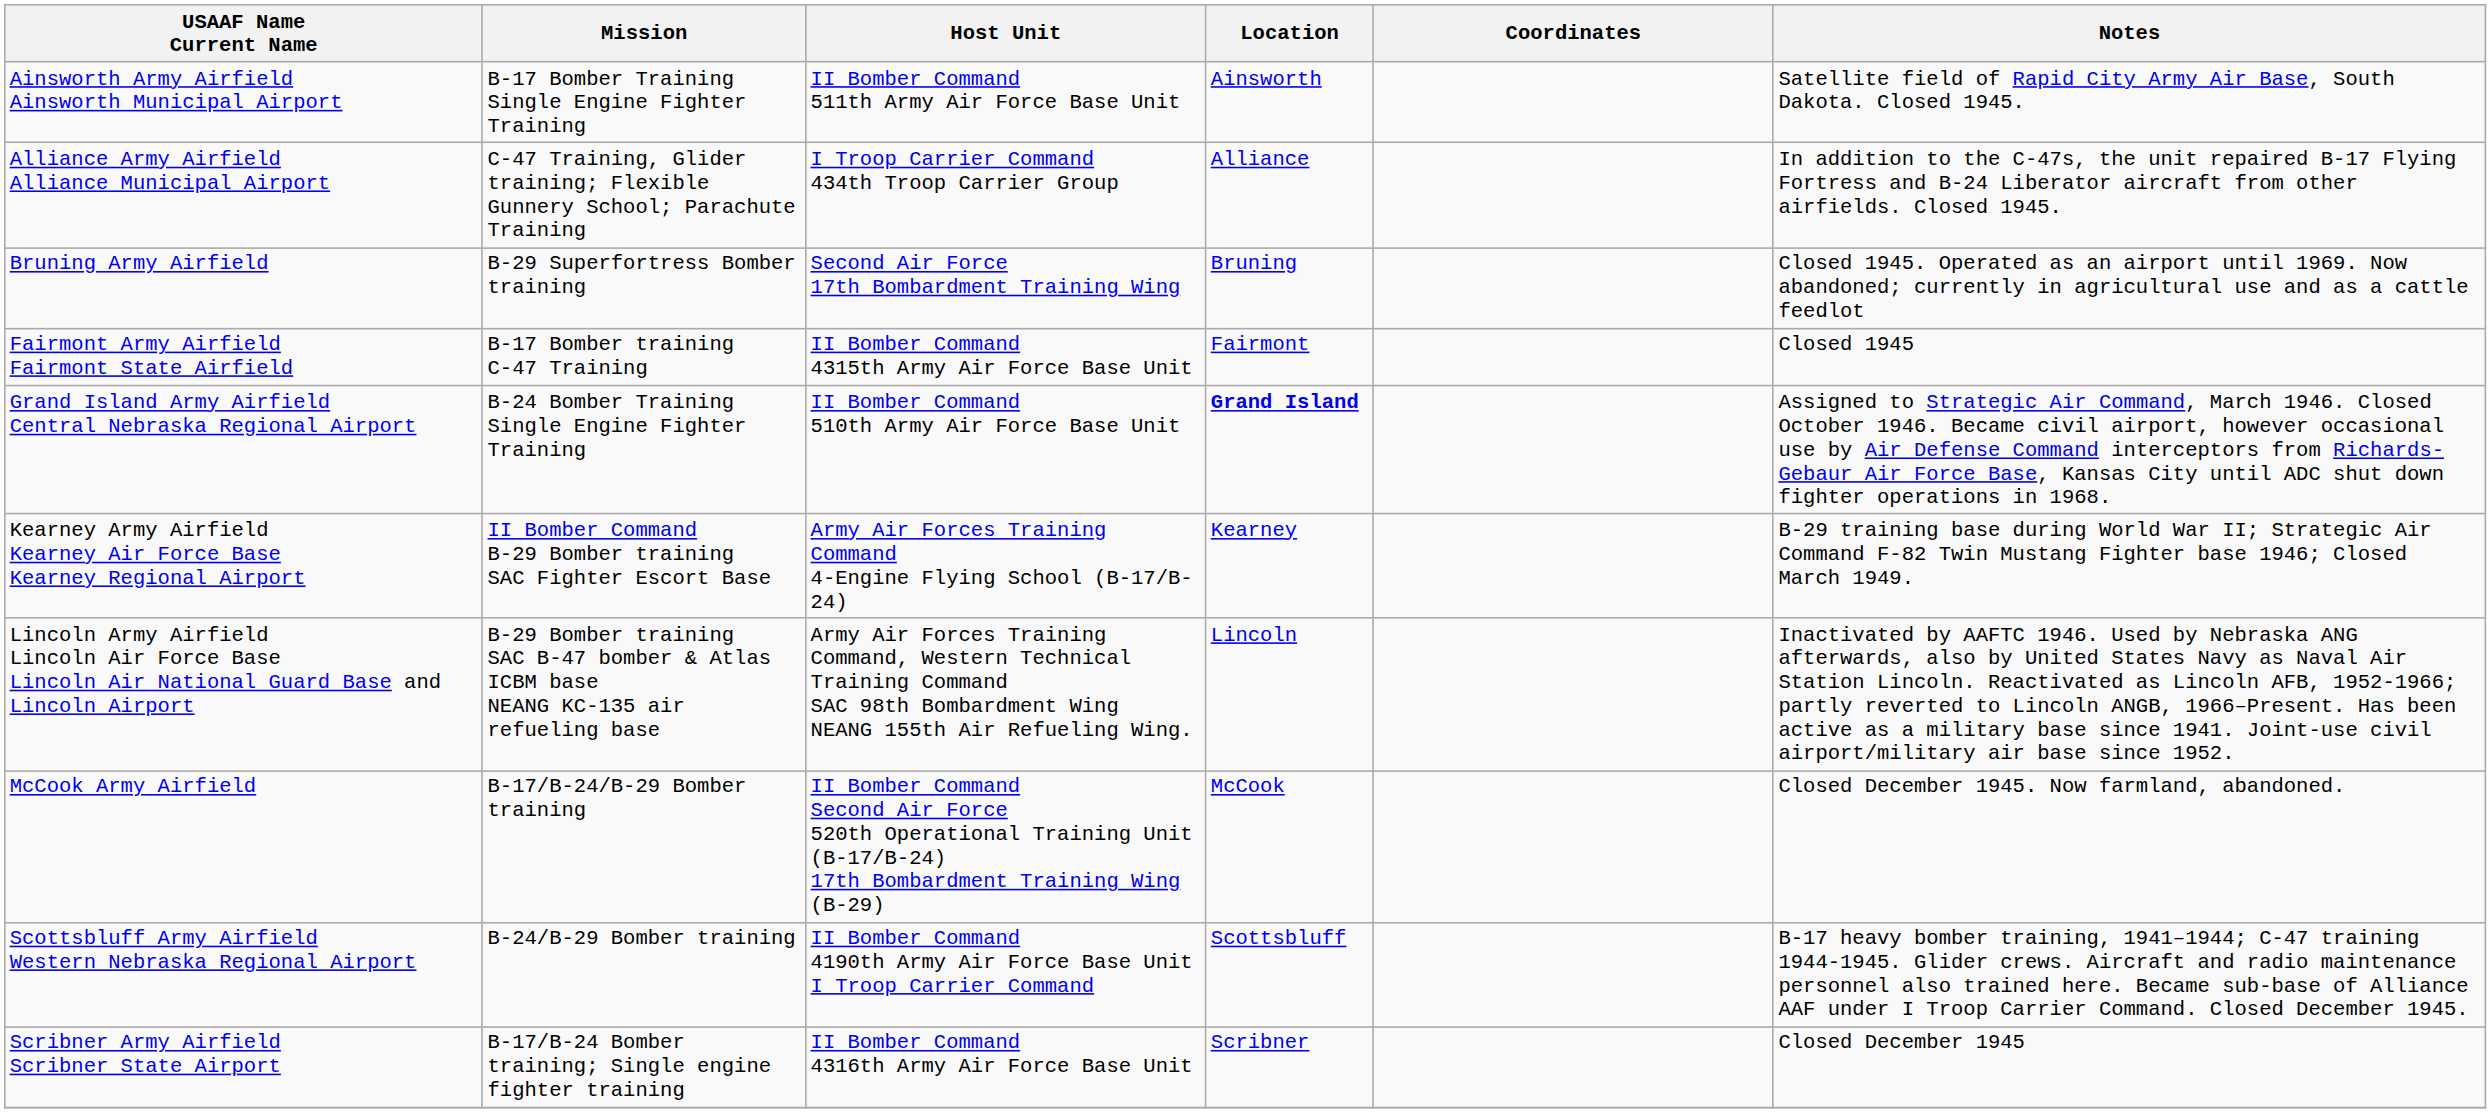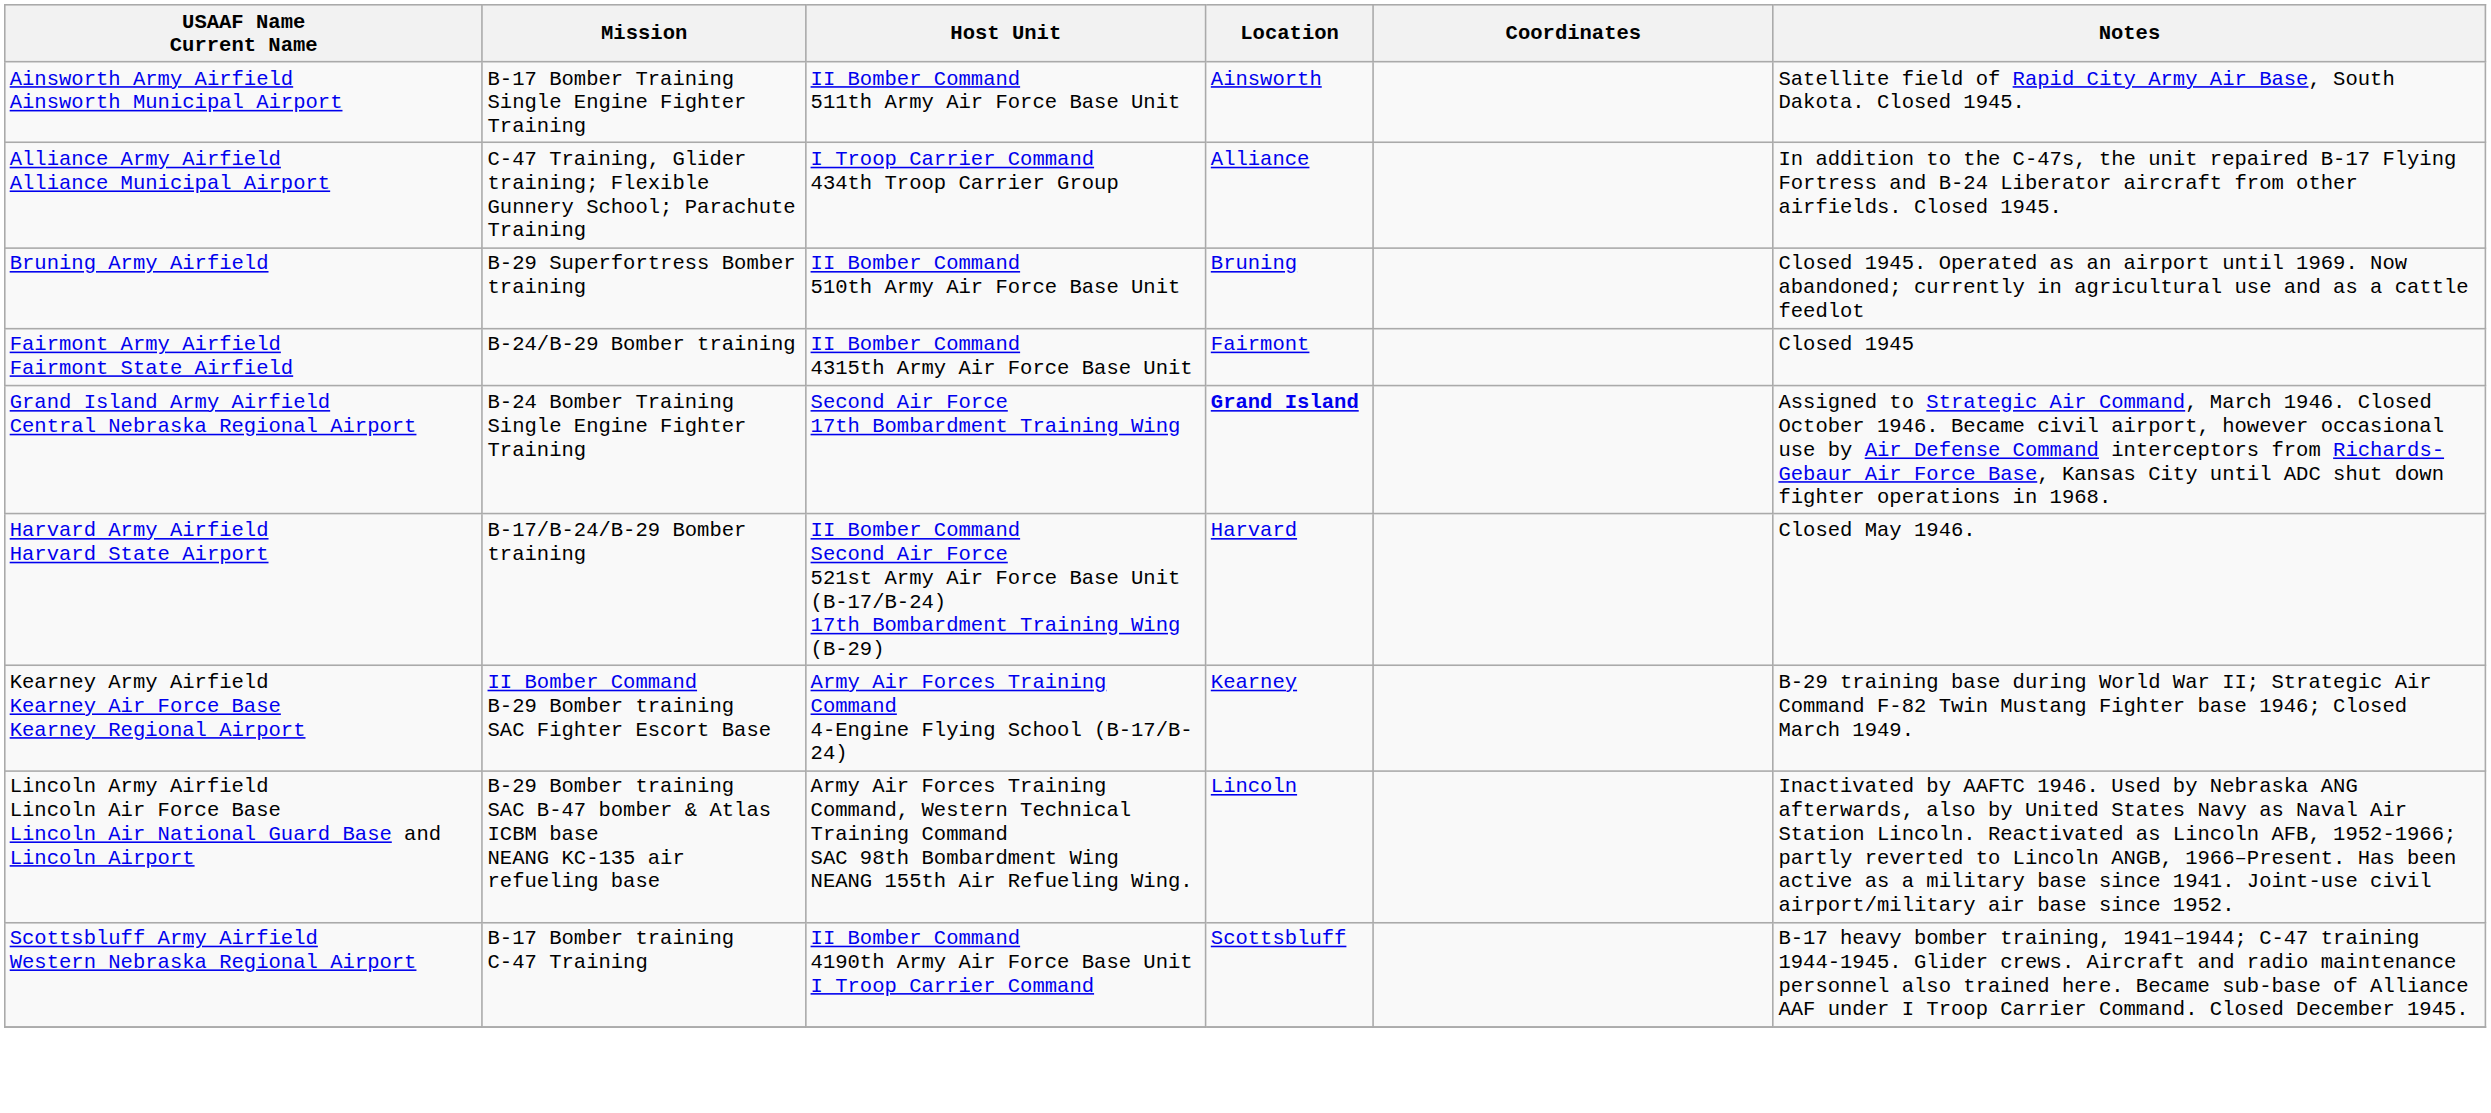Bruning Army Airfield | Host Unit: Second Air Force 17th Bombardment Training Wing -> II Bomber Command 510th Army Air Force Base Unit
Fairmont Army Airfield Fairmont State Airfield | Mission: B-17 Bomber training C-47 Training -> B-24/B-29 Bomber training
Grand Island Army Airfield Central Nebraska Regional Airport | Host Unit: II Bomber Command 510th Army Air Force Base Unit -> Second Air Force 17th Bombardment Training Wing
+ row: Harvard Army Airfield Harvard State Airport | B-17/B-24/B-29 Bomber training | II Bomber Command Second Air Force 521st Army Air Force Base Unit (B-17/B-24) 17th Bombardment Training Wing (B-29) | Harvard | Closed May 1946.
- row: McCook Army Airfield | B-17/B-24/B-29 Bomber training | II Bomber Command Second Air Force 520th Operational Training Unit (B-17/B-24) 17th Bombardment Training Wing (B-29) | McCook | Closed December 1945. Now farmland, abandoned.
Scottsbluff Army Airfield Western Nebraska Regional Airport | Mission: B-24/B-29 Bomber training -> B-17 Bomber training C-47 Training
- row: Scribner Army Airfield Scribner State Airport | B-17/B-24 Bomber training; Single engine fighter training | II Bomber Command 4316th Army Air Force Base Unit | Scribner | Closed December 1945
